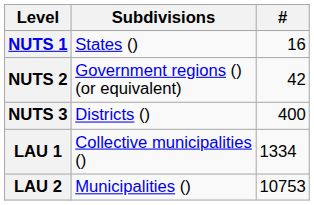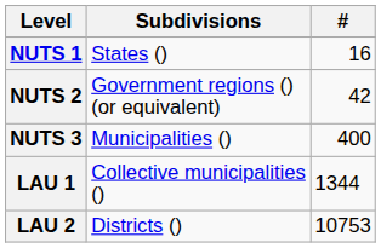NUTS 3 | Subdivisions: Districts () -> Municipalities ()
LAU 1 | #: 1334 -> 1344
LAU 2 | Subdivisions: Municipalities () -> Districts ()
